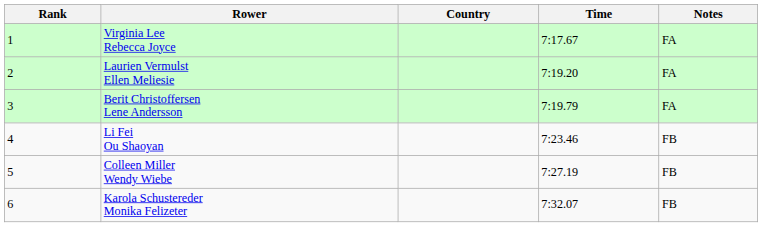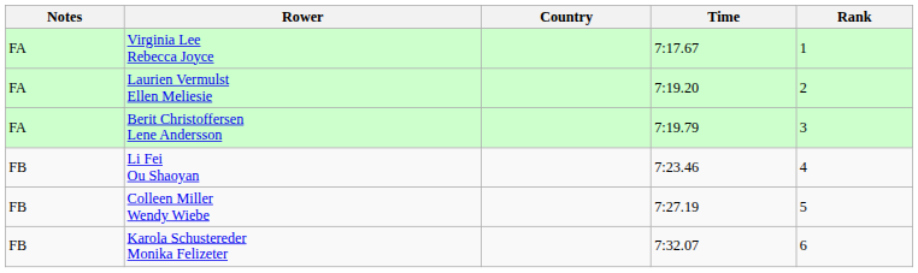columns swapped: Rank <-> Notes
